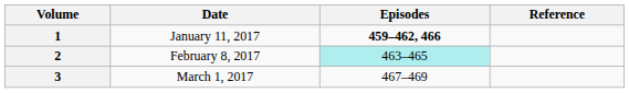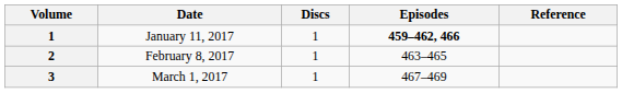+ column: Discs | 1 | 1 | 1
February 8, 2017 | Episodes: paleturquoise background -> no background
